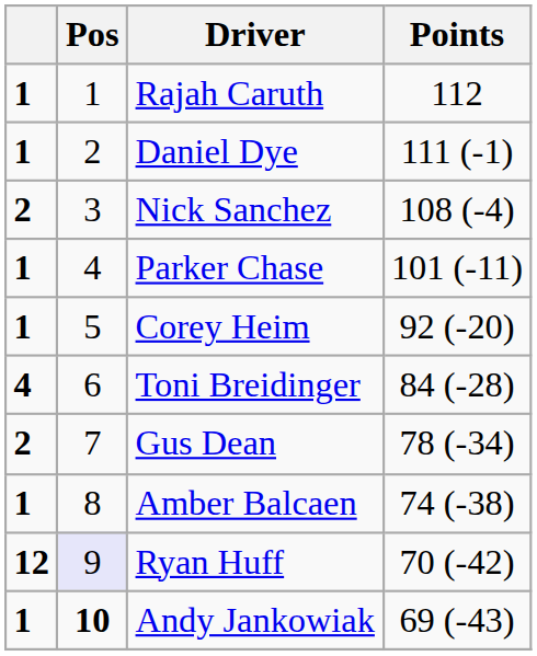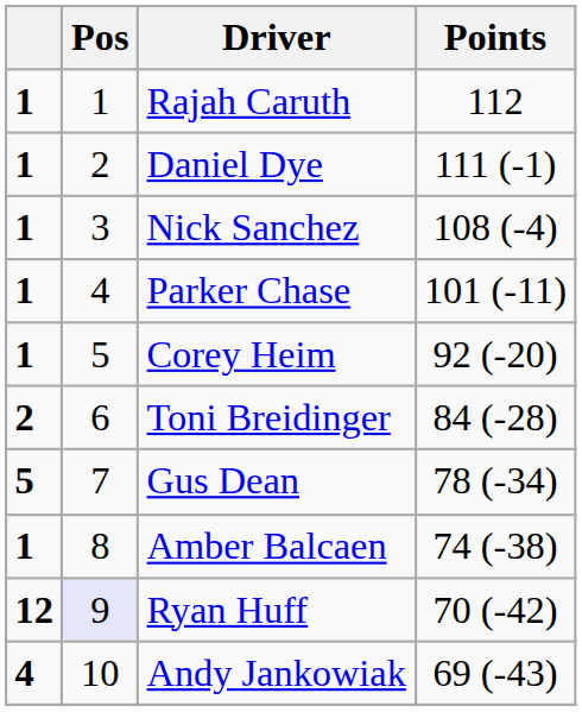Nick Sanchez | column 1: 2 -> 1
Toni Breidinger | column 1: 4 -> 2
Gus Dean | column 1: 2 -> 5
Andy Jankowiak | column 1: 1 -> 4
Andy Jankowiak | Pos: bold -> normal
